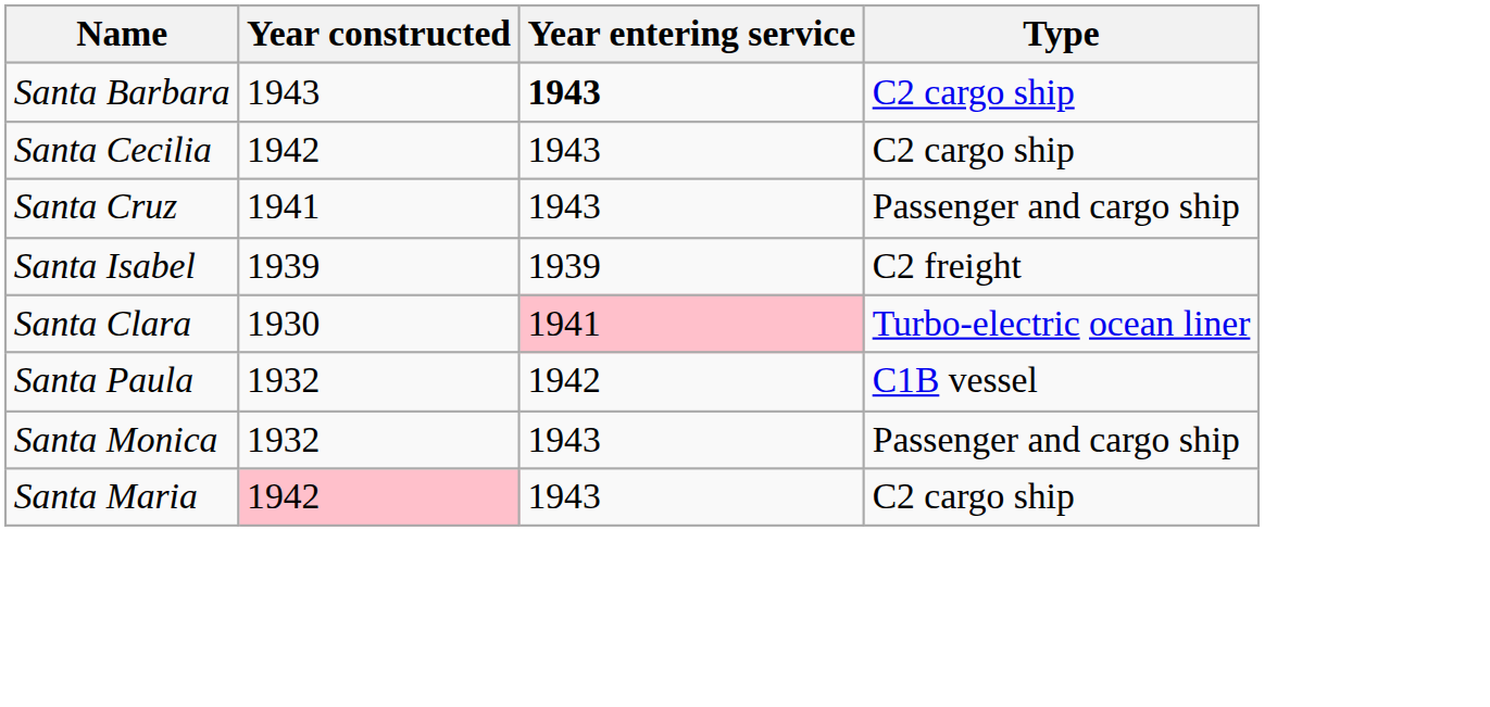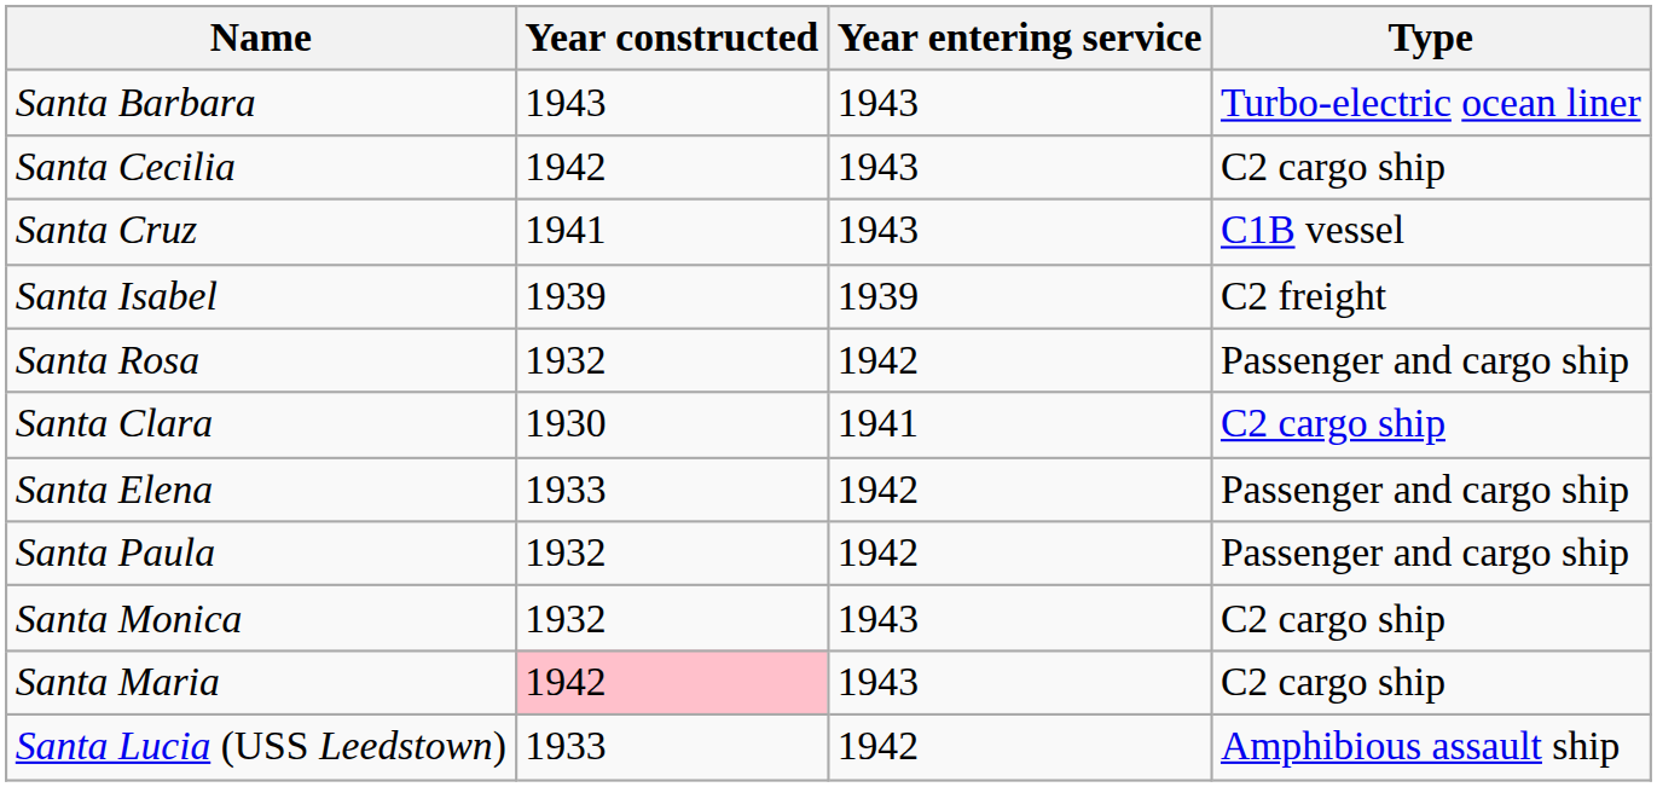Santa Barbara | Year entering service: bold -> normal
Santa Barbara | Type: C2 cargo ship -> Turbo-electric ocean liner
Santa Cruz | Type: Passenger and cargo ship -> C1B vessel
+ row: Santa Rosa | 1932 | 1942 | Passenger and cargo ship
Santa Clara | Year entering service: pink background -> no background
Santa Clara | Type: Turbo-electric ocean liner -> C2 cargo ship
+ row: Santa Elena | 1933 | 1942 | Passenger and cargo ship
Santa Paula | Type: C1B vessel -> Passenger and cargo ship
Santa Monica | Type: Passenger and cargo ship -> C2 cargo ship
+ row: Santa Lucia (USS Leedstown) | 1933 | 1942 | Amphibious assault ship
